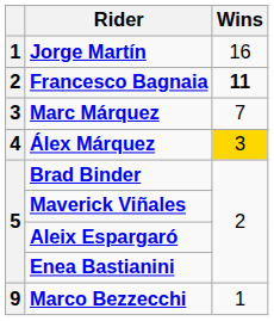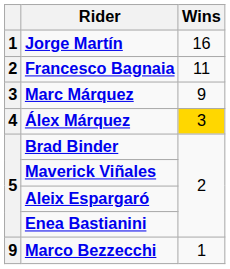Francesco Bagnaia | Wins: bold -> normal
Marc Márquez | Wins: 7 -> 9
